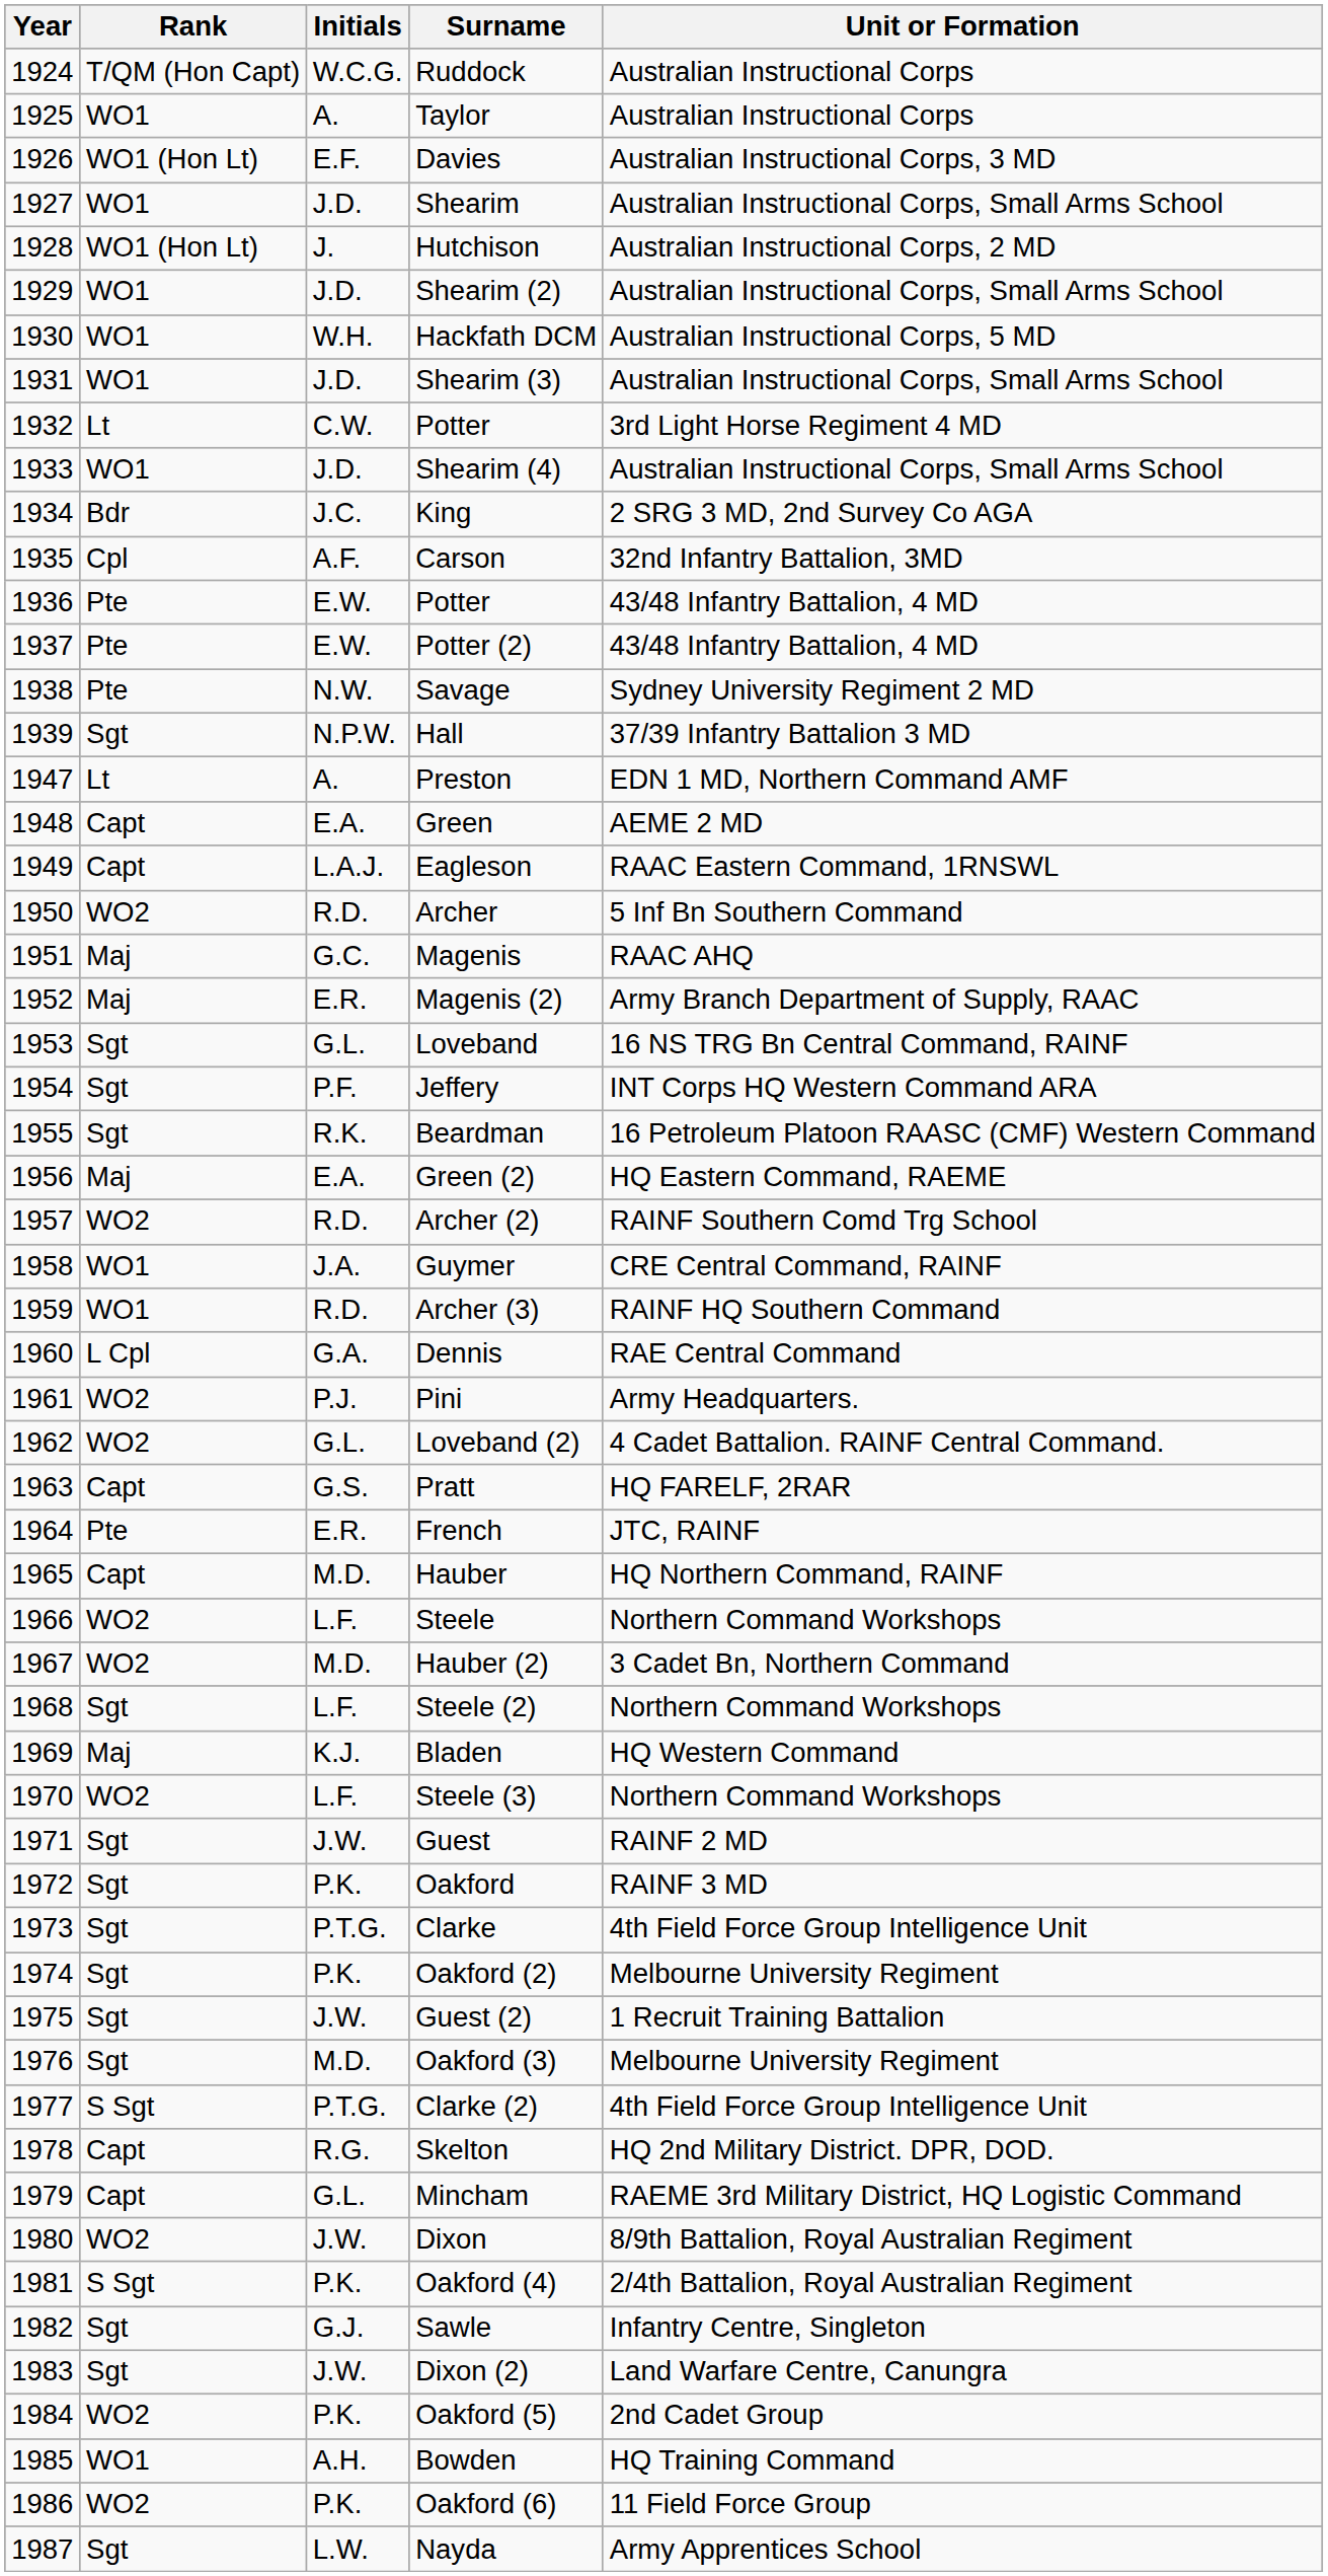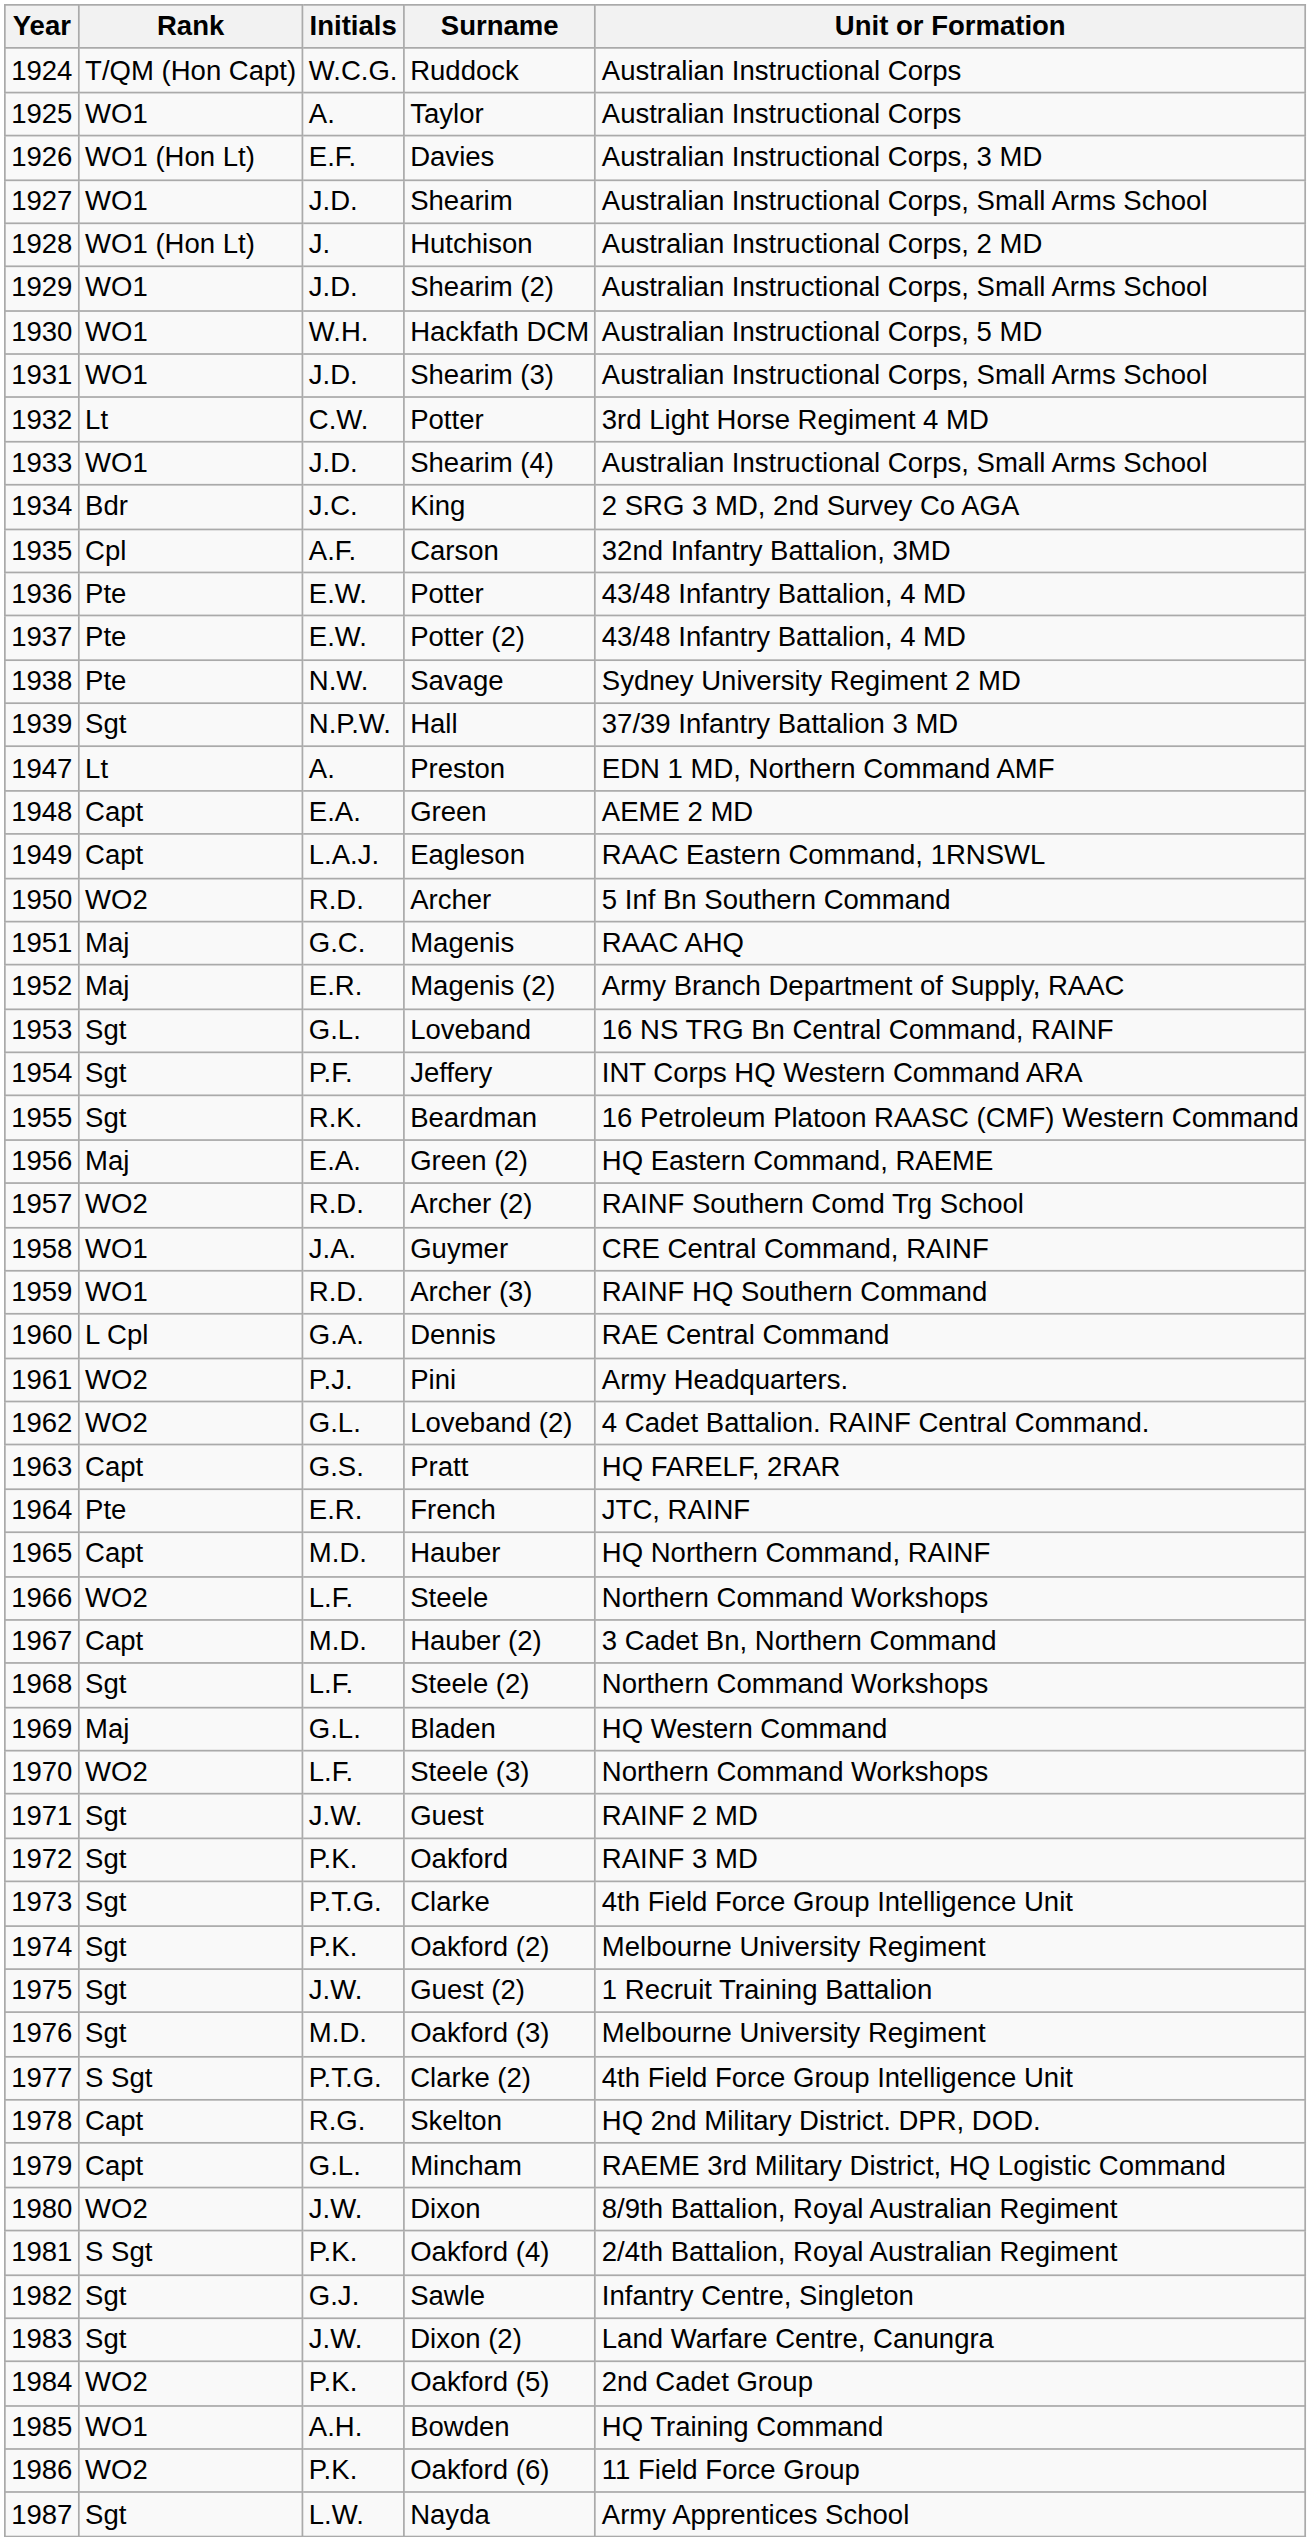Hauber (2) | Rank: WO2 -> Capt
Bladen | Initials: K.J. -> G.L.
